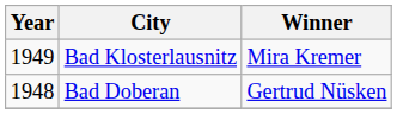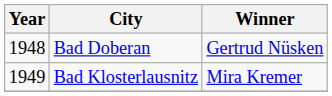rows swapped: Bad Doberan <-> Bad Klosterlausnitz
